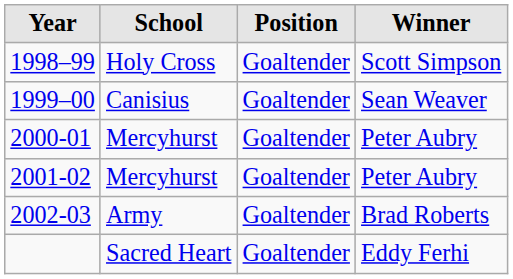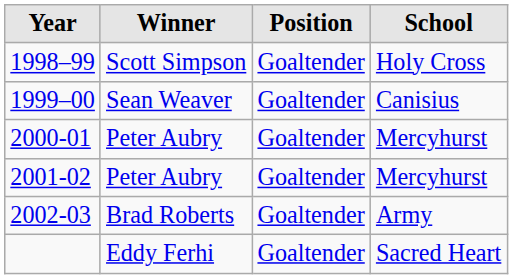columns swapped: Winner <-> School
